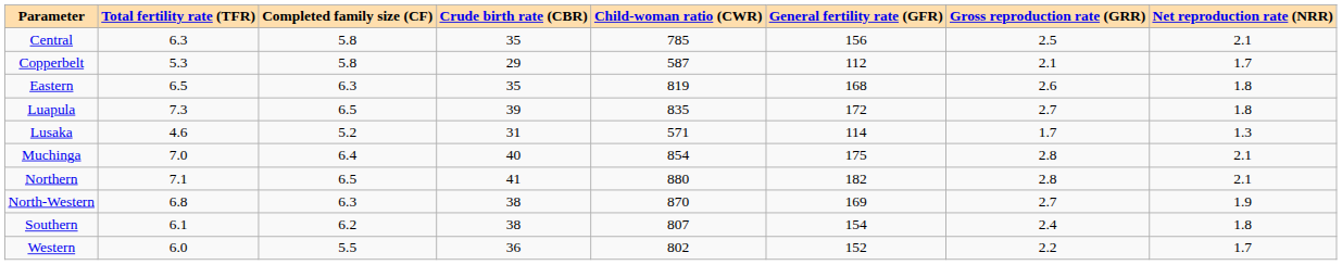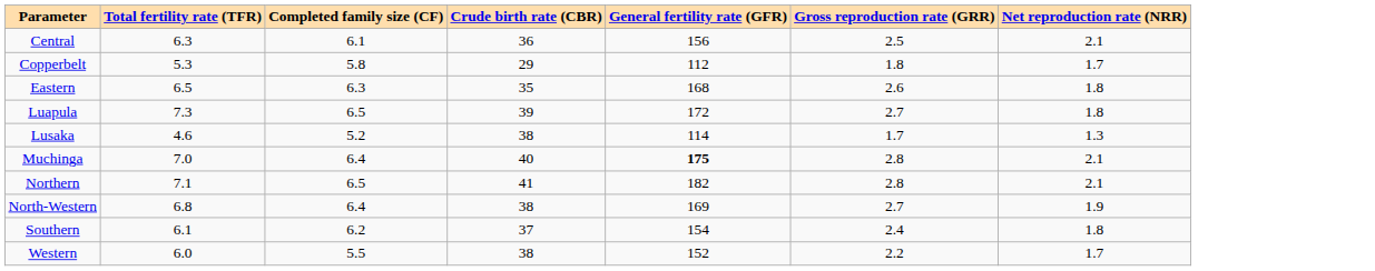- column: Child-woman ratio (CWR) | 785 | 587 | 819 | 835 | 571 | 854 | 880 | 870 | 807 | 802
Central | Completed family size (CF): 5.8 -> 6.1
Central | Crude birth rate (CBR): 35 -> 36
Copperbelt | Gross reproduction rate (GRR): 2.1 -> 1.8
Lusaka | Crude birth rate (CBR): 31 -> 38
Muchinga | General fertility rate (GFR): normal -> bold
North-Western | Completed family size (CF): 6.3 -> 6.4
Southern | Crude birth rate (CBR): 38 -> 37
Western | Crude birth rate (CBR): 36 -> 38
